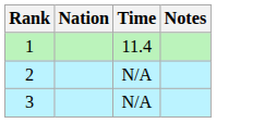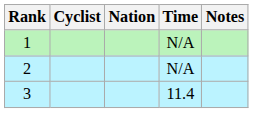+ column: Cyclist
1 | Time: 11.4 -> N/A
3 | Time: N/A -> 11.4
